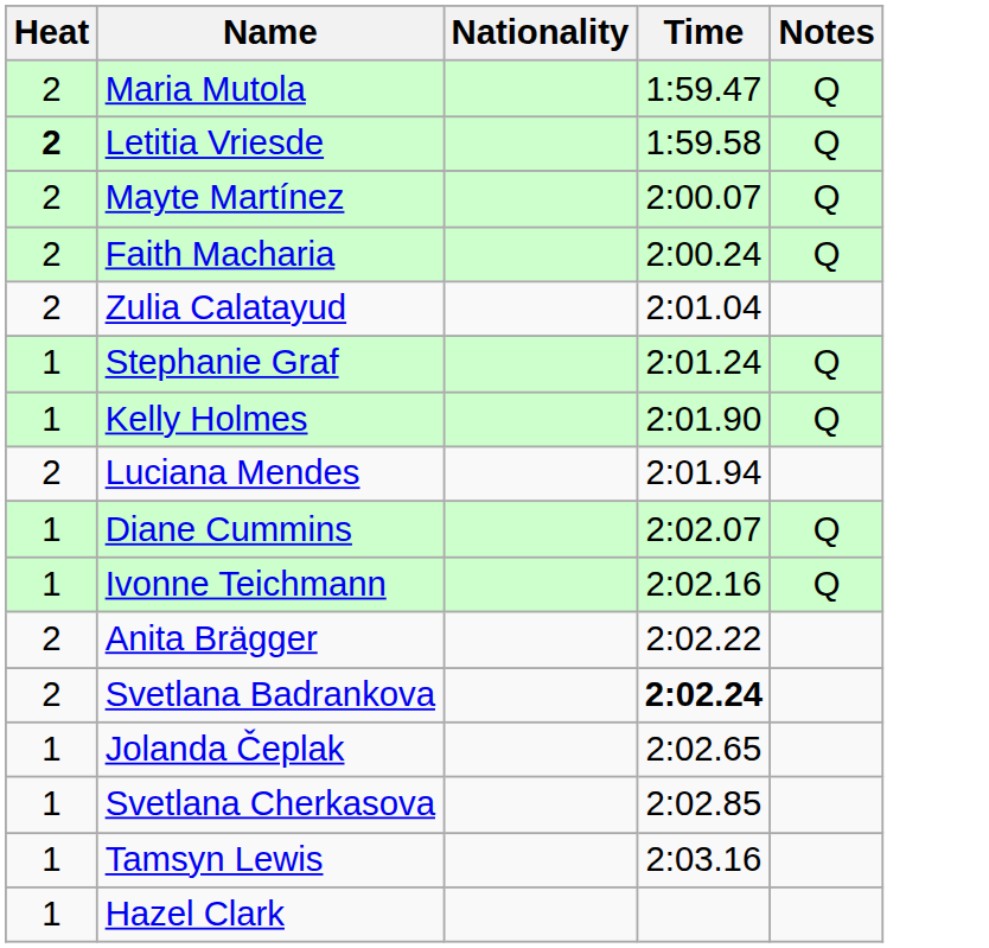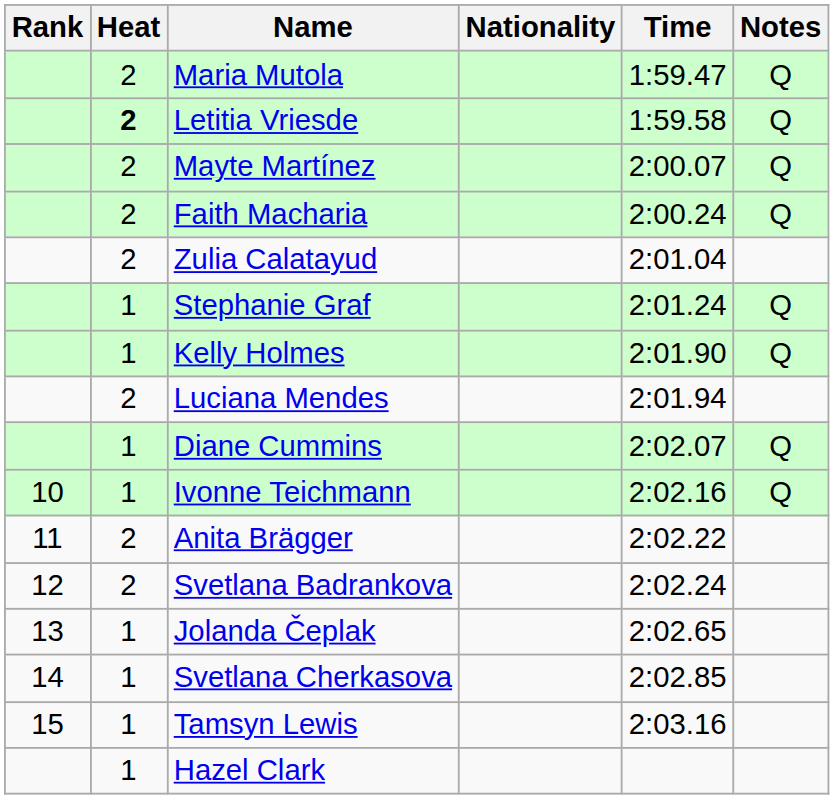+ column: Rank | 10 | 11 | 12 | 13 | 14 | 15
Svetlana Badrankova | Time: bold -> normal
